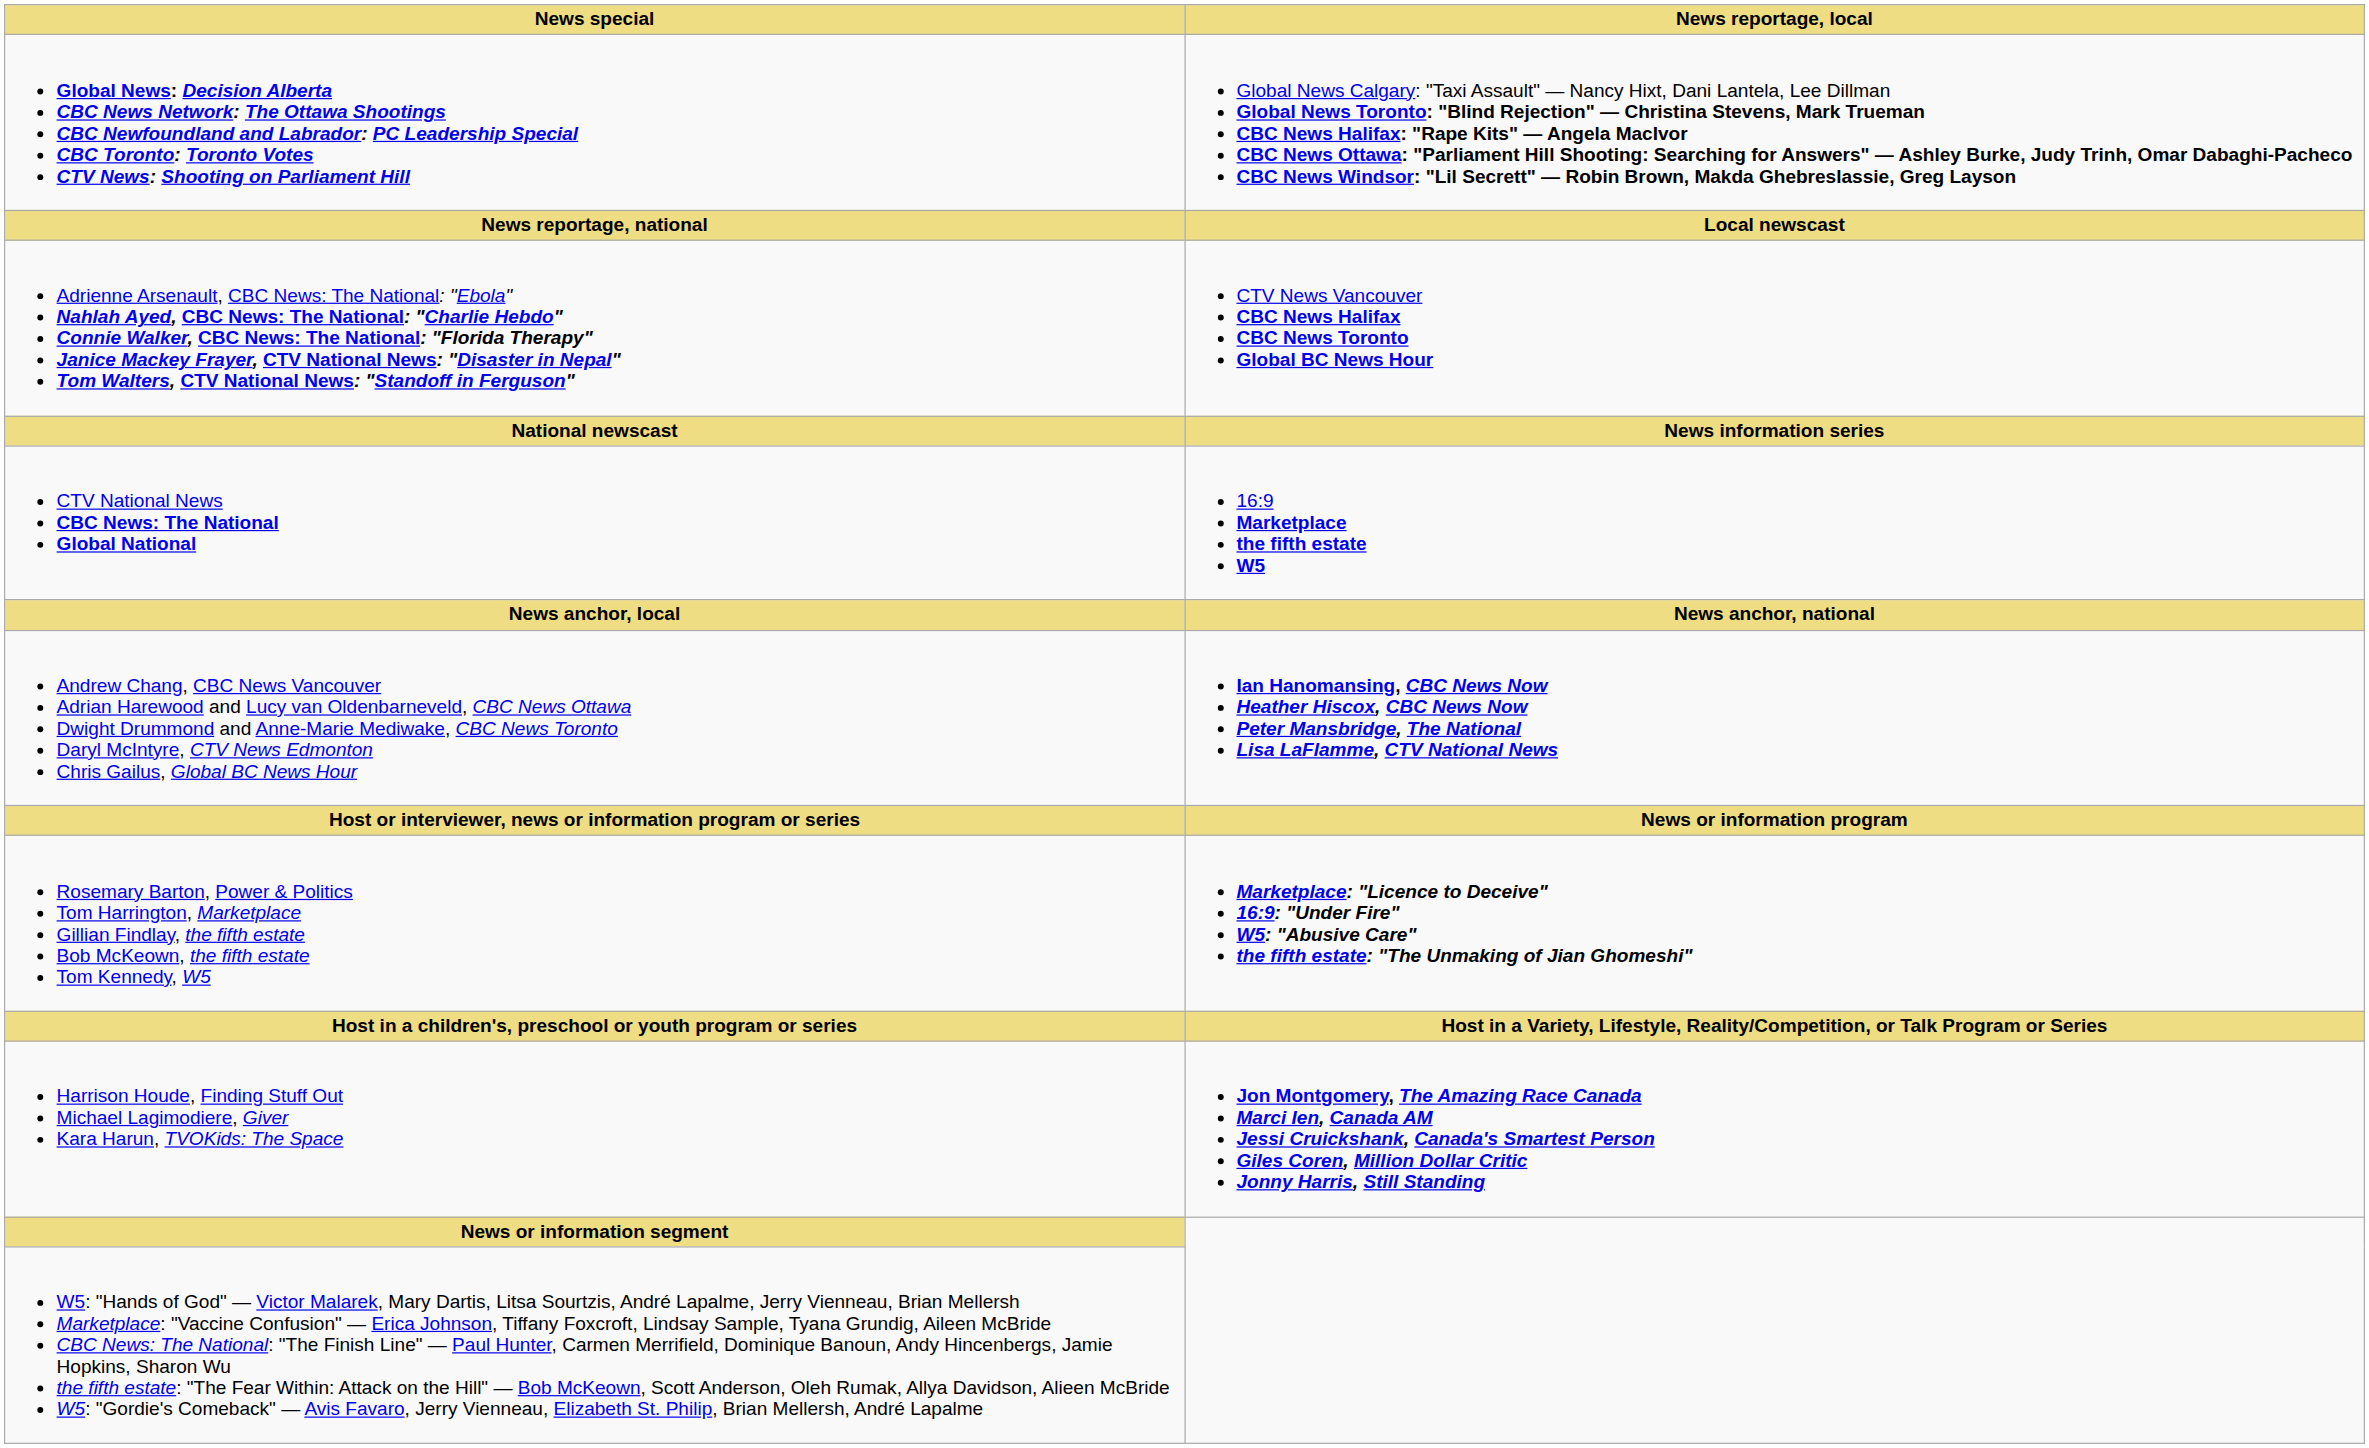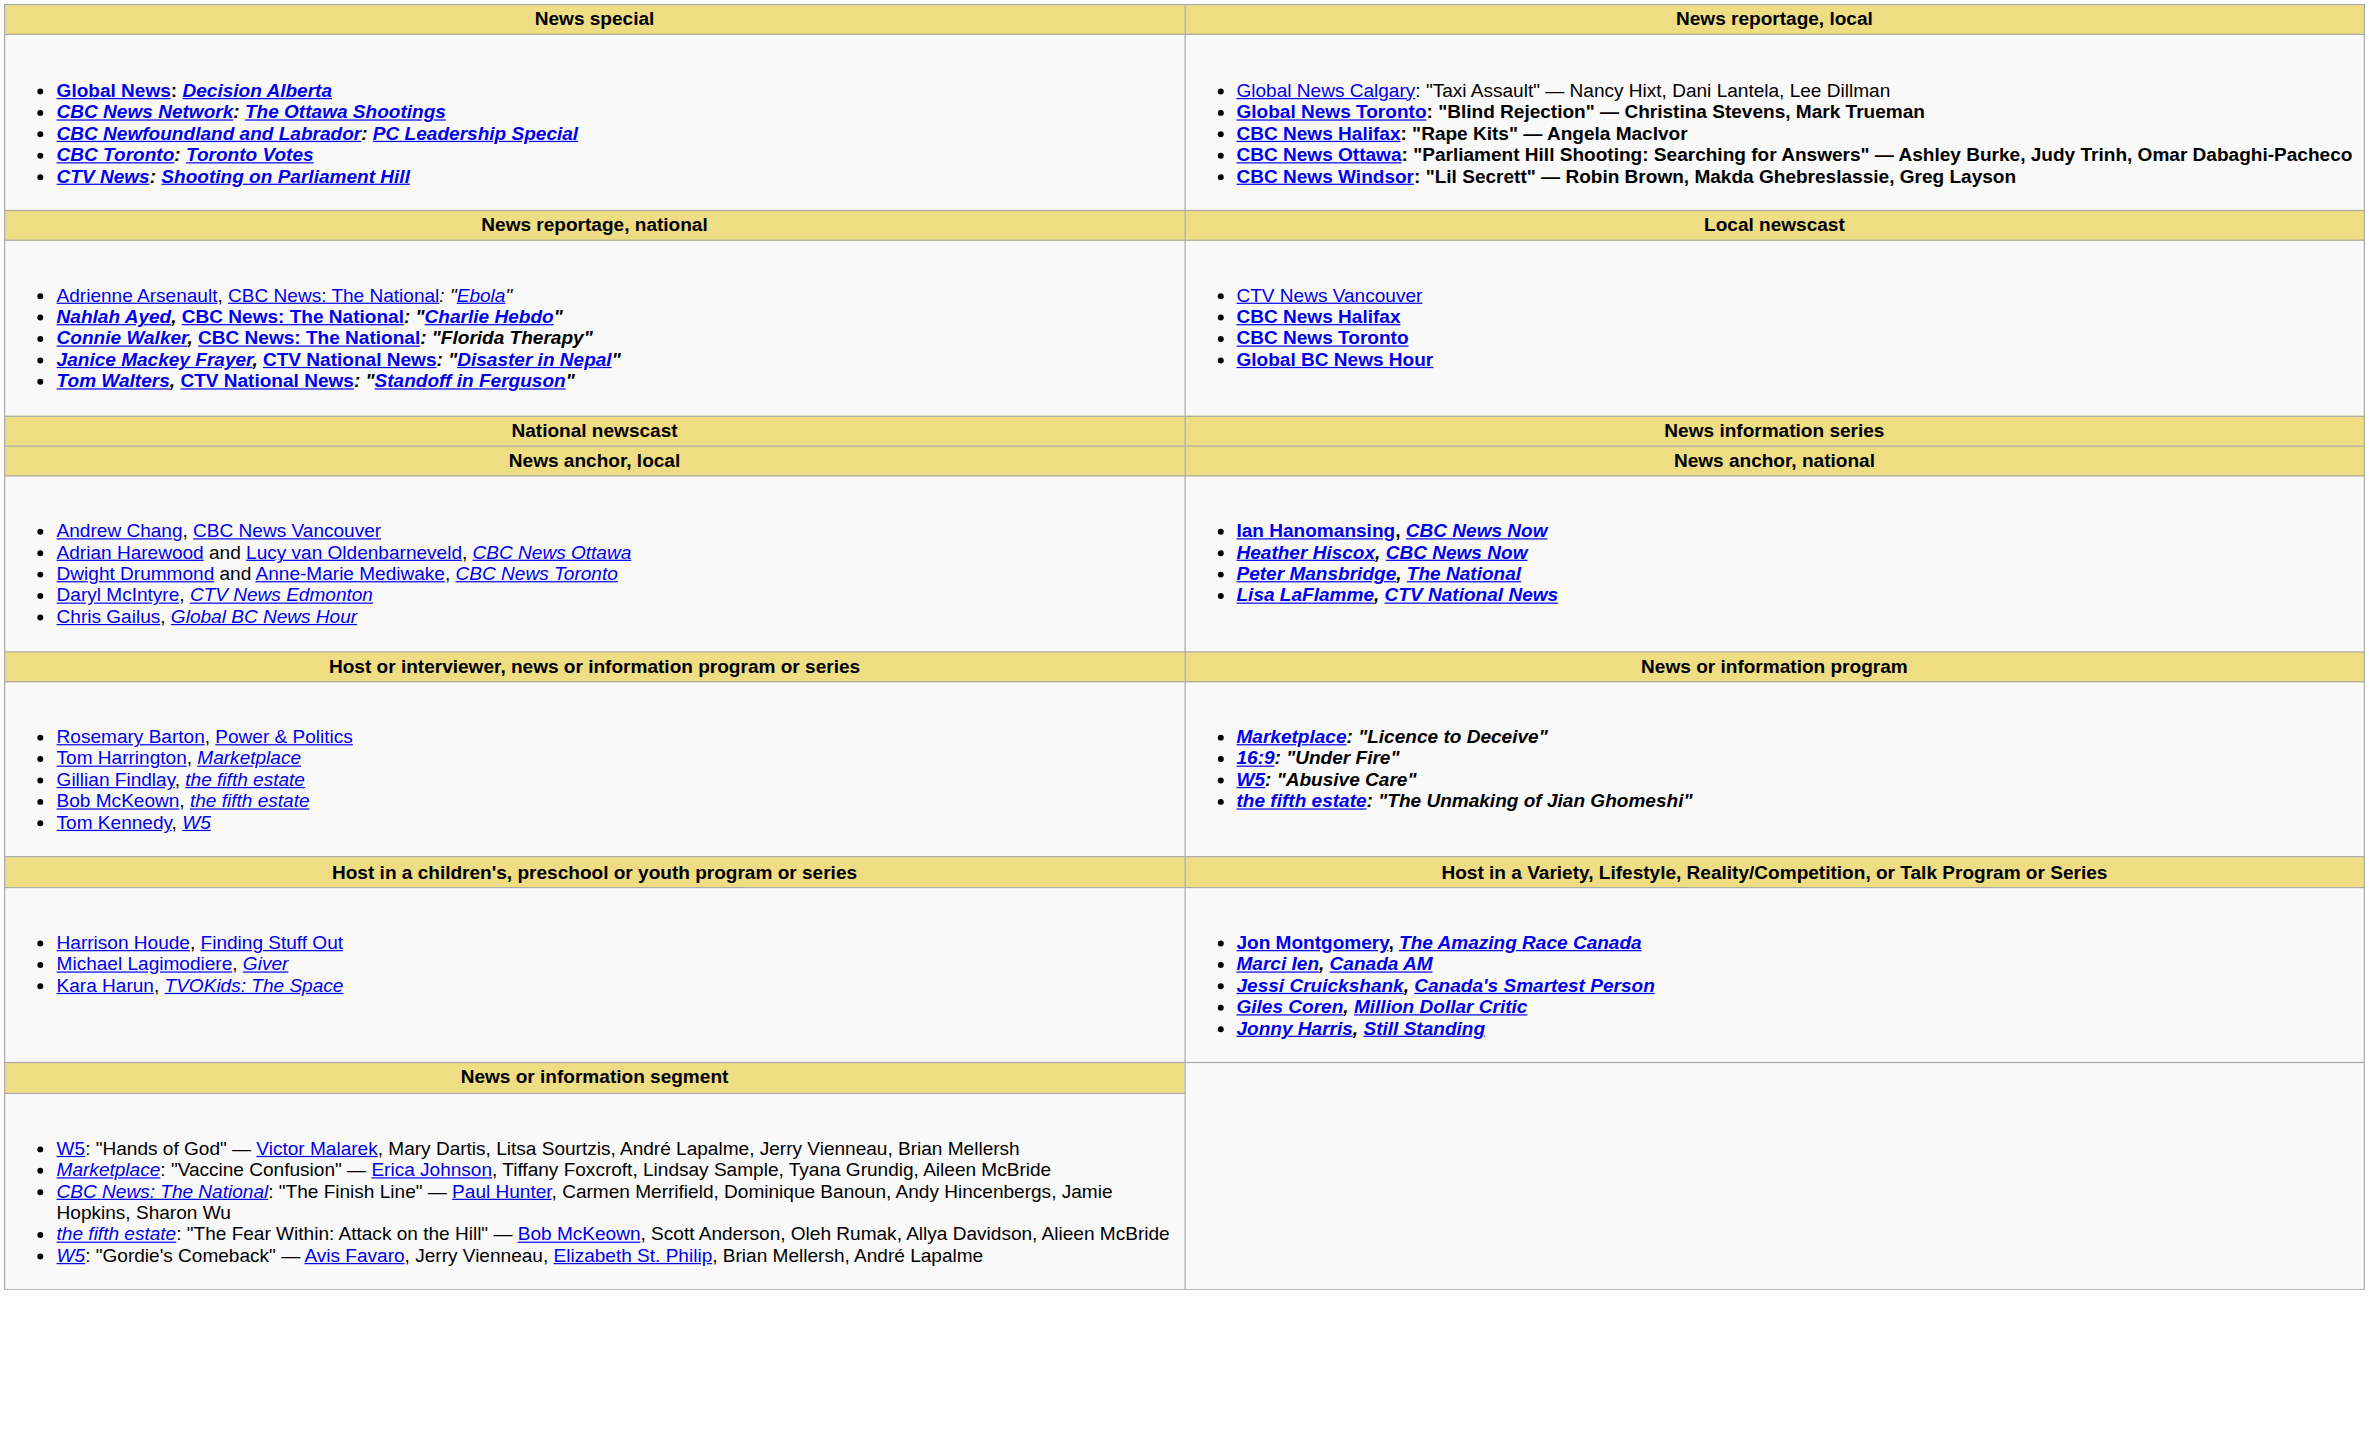- row: CTV National News CBC News: The National Global National | 16:9 Marketplace the fifth estate W5
